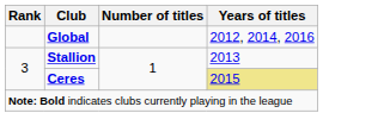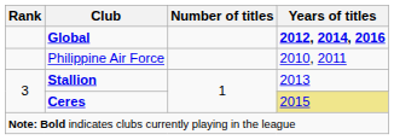Global | Years of titles: normal -> bold
+ row: Philippine Air Force | 2010, 2011
